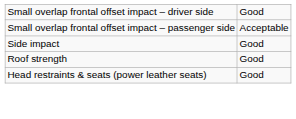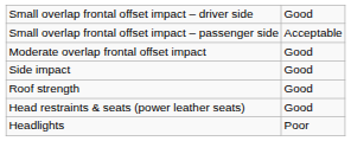+ row: Moderate overlap frontal offset impact | Good
+ row: Headlights | Poor
